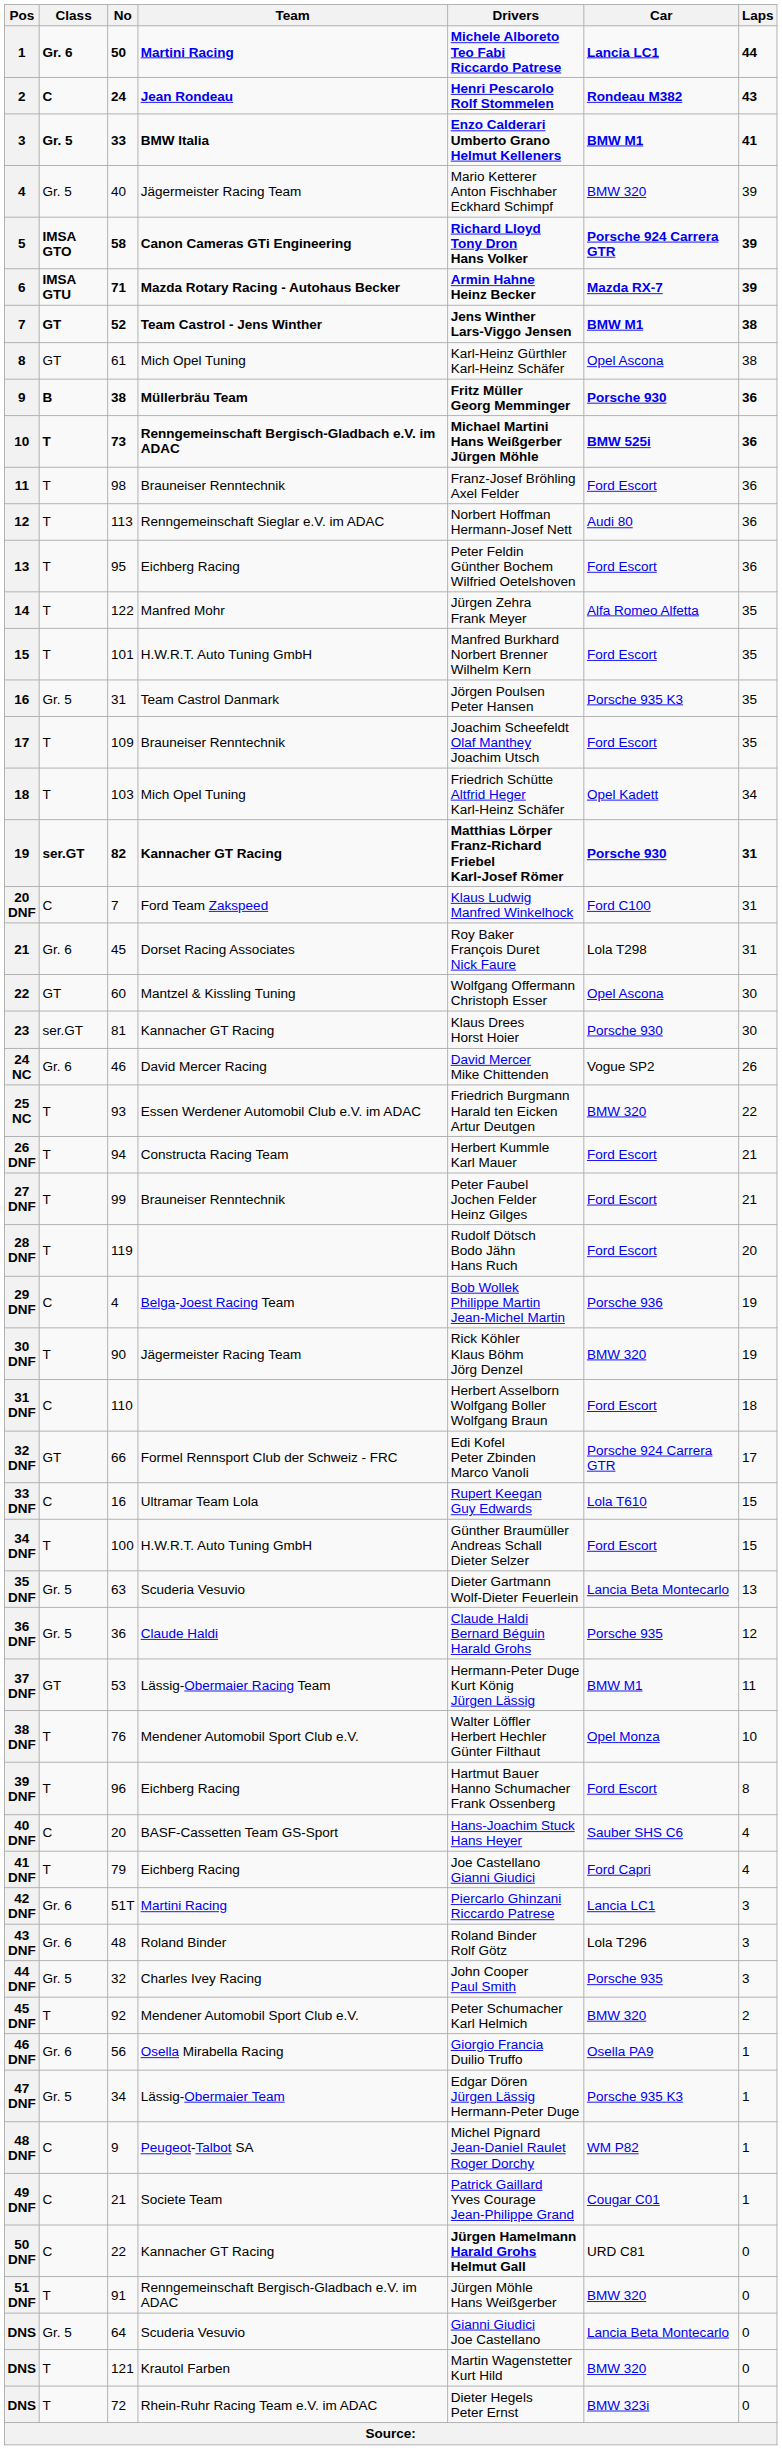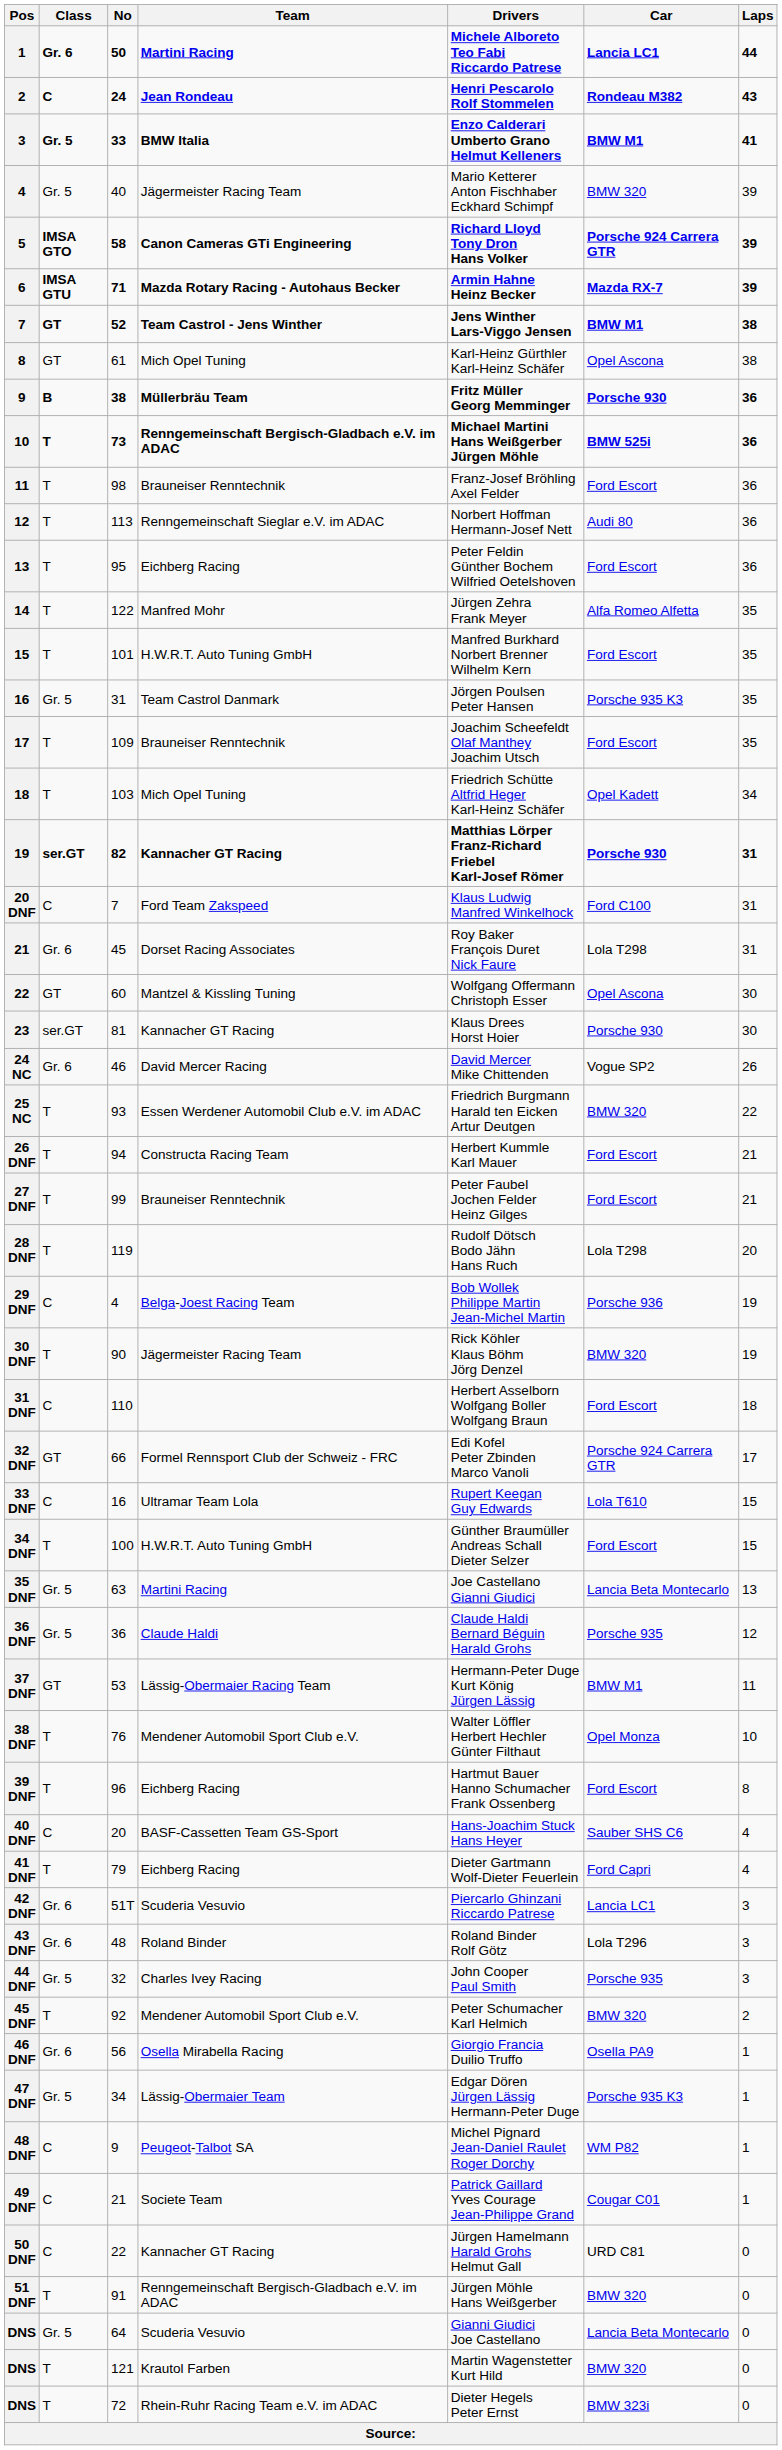28 DNF | Car: Ford Escort -> Lola T298
35 DNF | Team: Scuderia Vesuvio -> Martini Racing
35 DNF | Drivers: Dieter Gartmann Wolf-Dieter Feuerlein -> Joe Castellano Gianni Giudici
41 DNF | Drivers: Joe Castellano Gianni Giudici -> Dieter Gartmann Wolf-Dieter Feuerlein
42 DNF | Team: Martini Racing -> Scuderia Vesuvio
50 DNF | Drivers: bold -> normal
